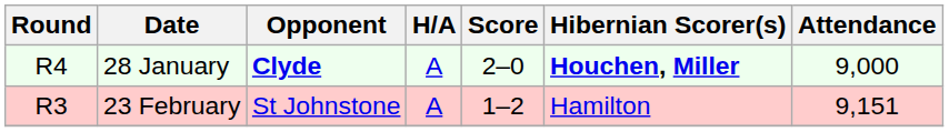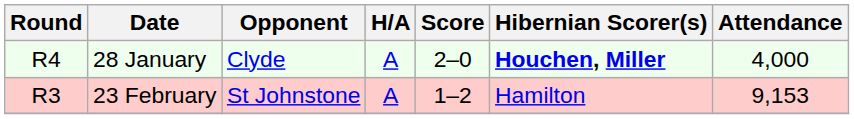28 January | Opponent: bold -> normal
28 January | Attendance: 9,000 -> 4,000
23 February | Attendance: 9,151 -> 9,153
